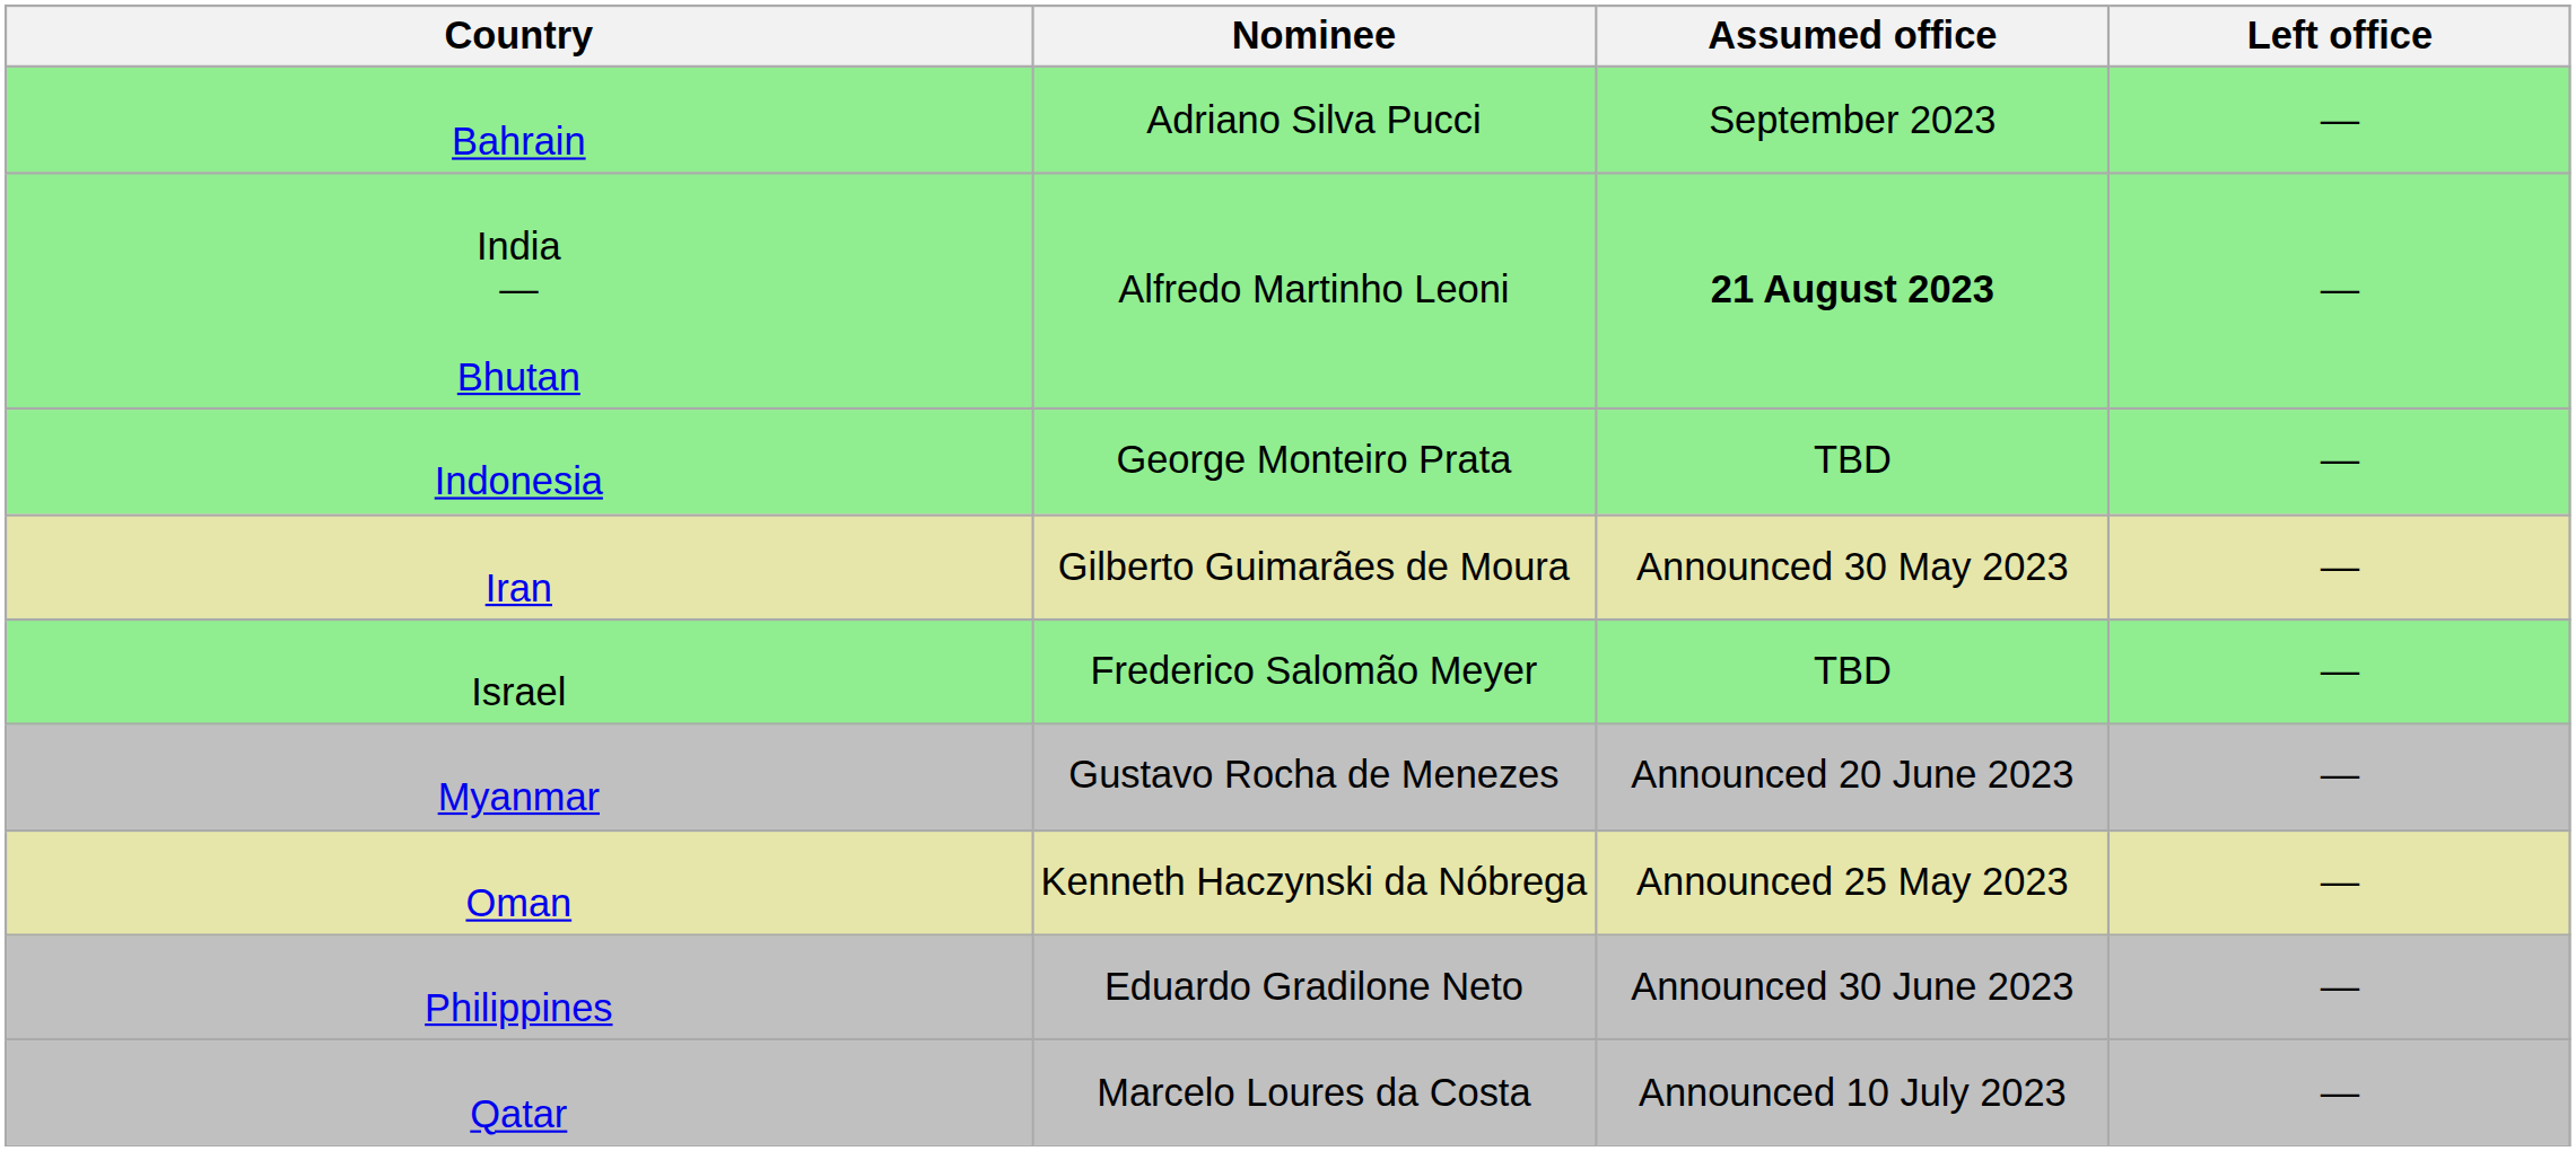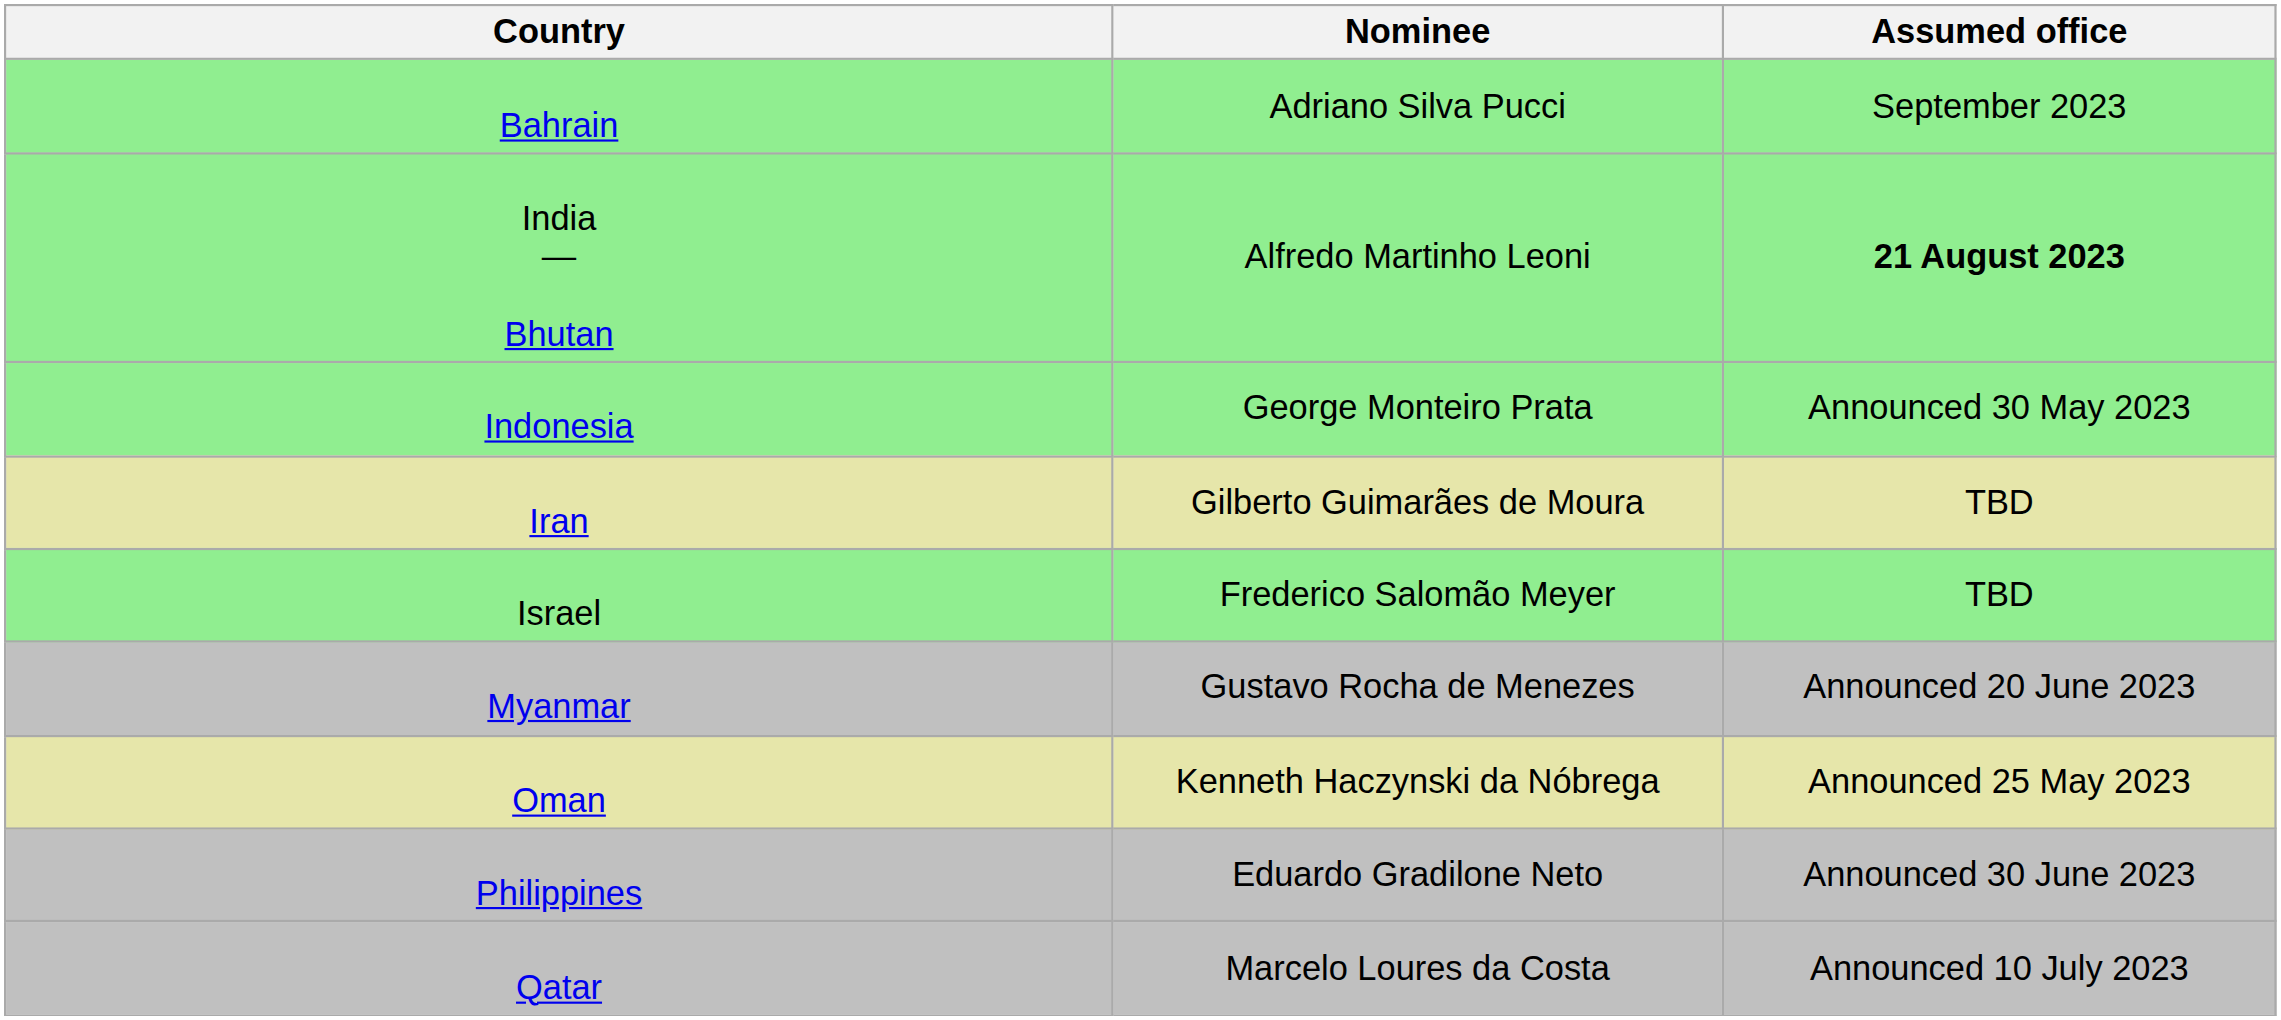- column: Left office | — | — | — | — | — | — | — | — | —
Indonesia | Assumed office: TBD -> Announced 30 May 2023
Iran | Assumed office: Announced 30 May 2023 -> TBD
